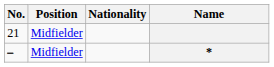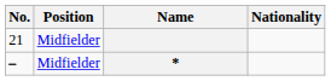columns swapped: Nationality <-> Name
